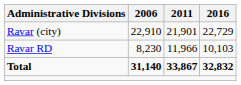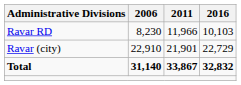rows swapped: Ravar RD <-> Ravar (city)
